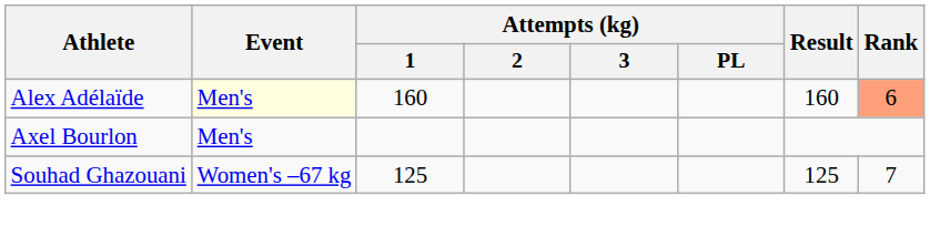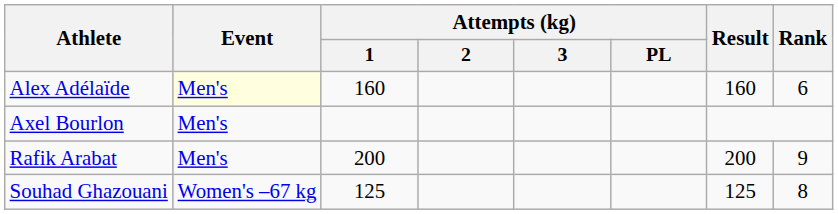Alex Adélaïde | Rank: lightsalmon background -> no background
+ row: Rafik Arabat | Men's | 200 | 200 | 9
Souhad Ghazouani | Rank: 7 -> 8
